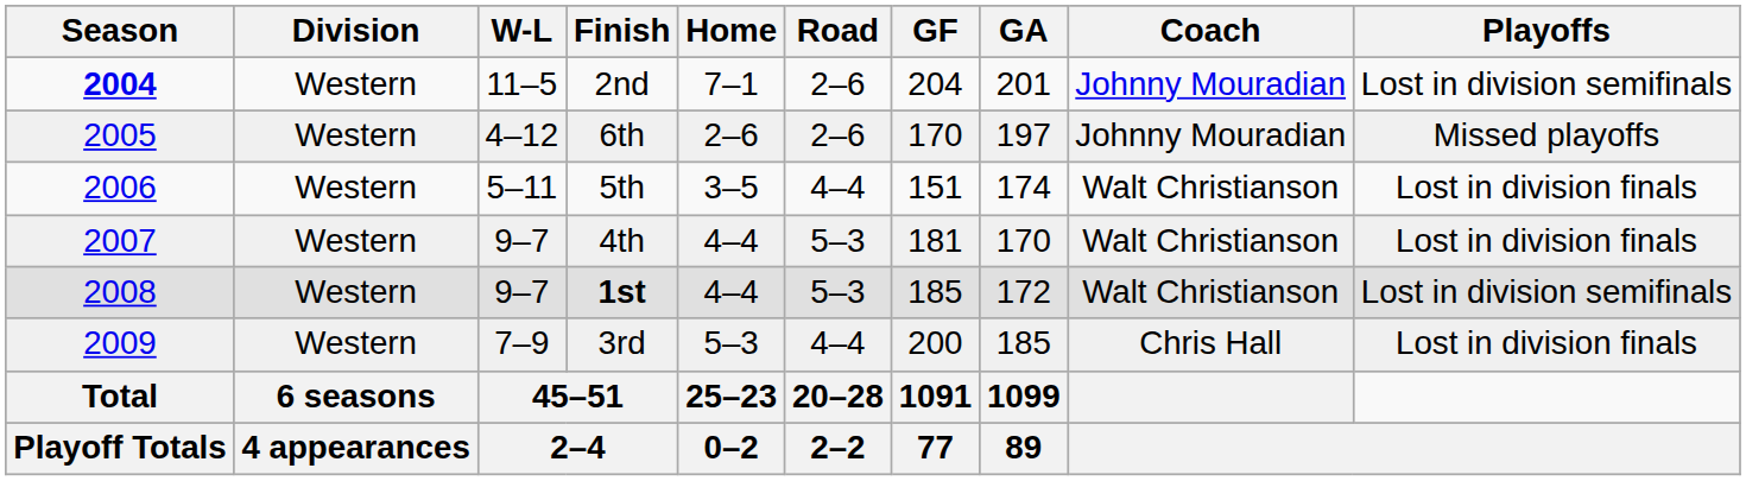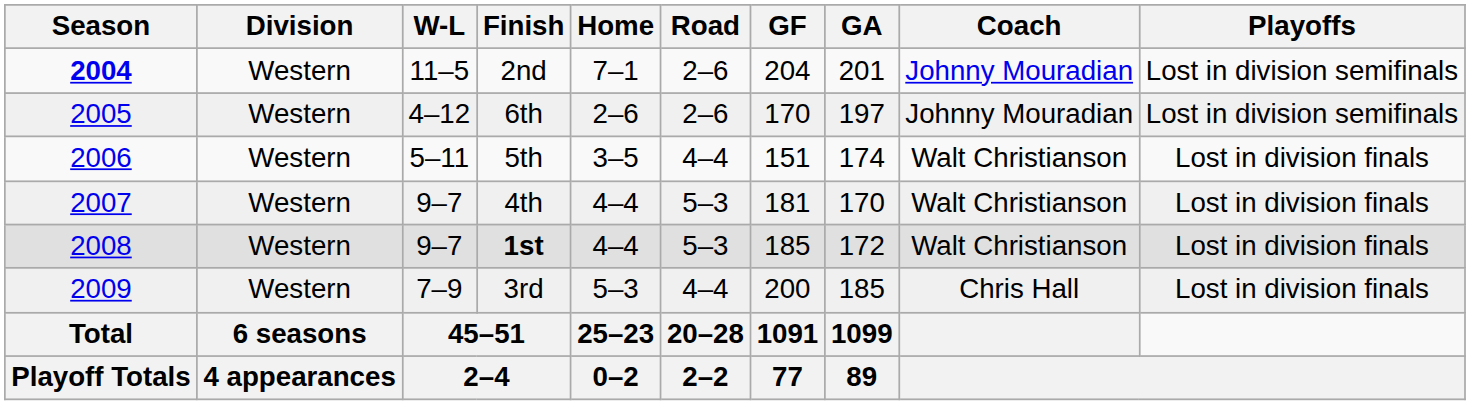6th | Playoffs: Missed playoffs -> Lost in division semifinals
1st | Playoffs: Lost in division semifinals -> Lost in division finals
